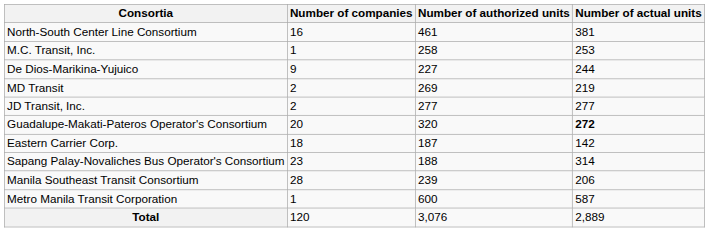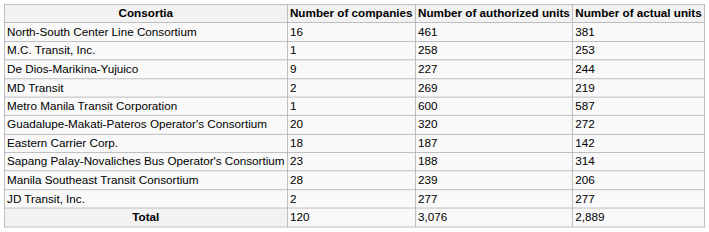rows swapped: JD Transit, Inc. <-> Metro Manila Transit Corporation
Guadalupe-Makati-Pateros Operator's Consortium | Number of actual units: bold -> normal
